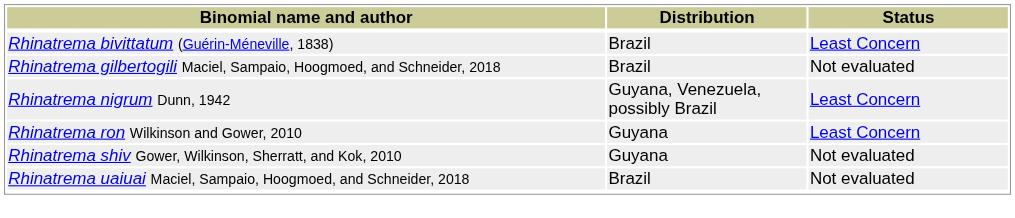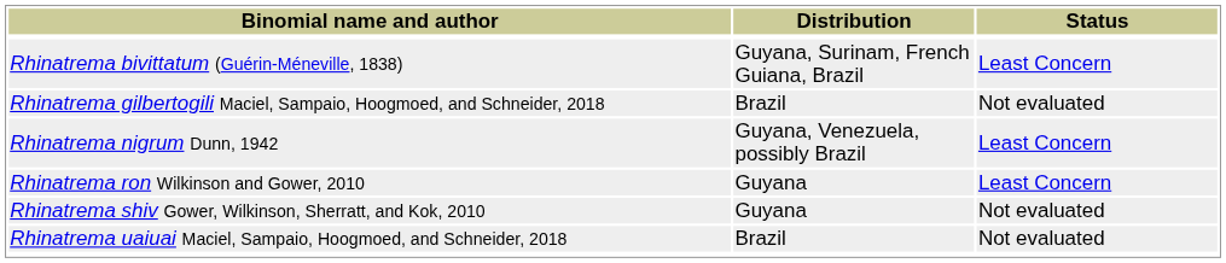Rhinatrema bivittatum (Guérin-Méneville, 1838) | Distribution: Brazil -> Guyana, Surinam, French Guiana, Brazil
